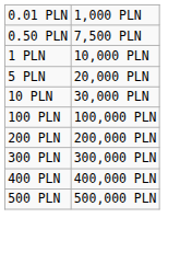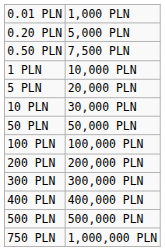+ row: 0.20 PLN | 5,000 PLN
+ row: 50 PLN | 50,000 PLN
+ row: 750 PLN | 1,000,000 PLN
